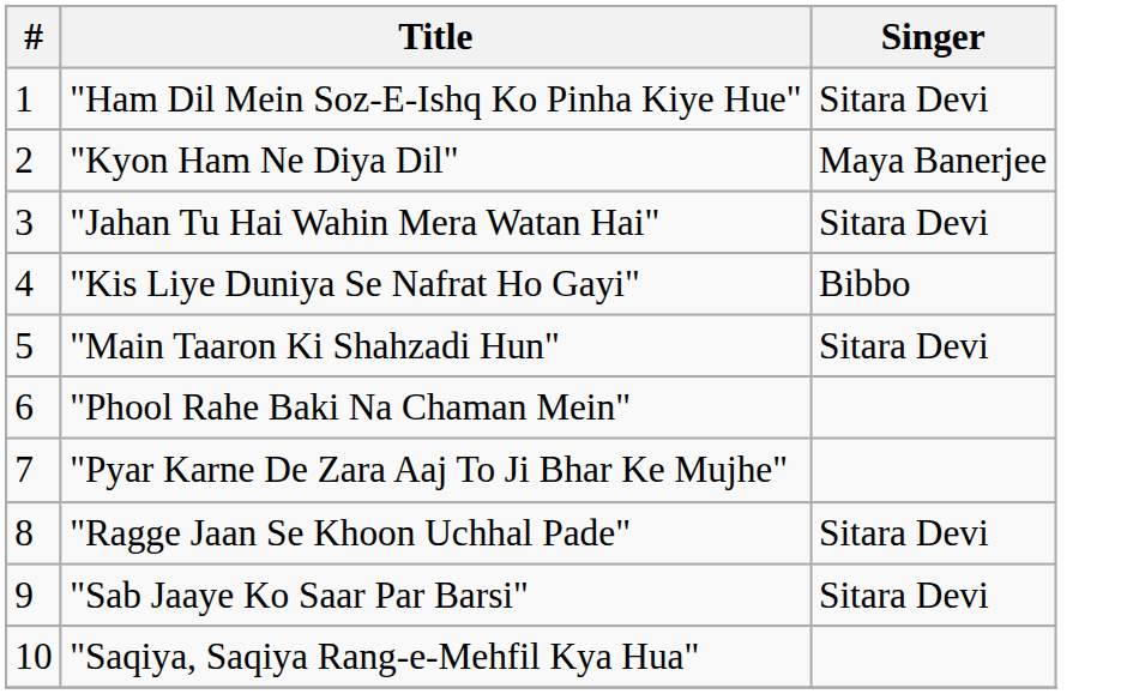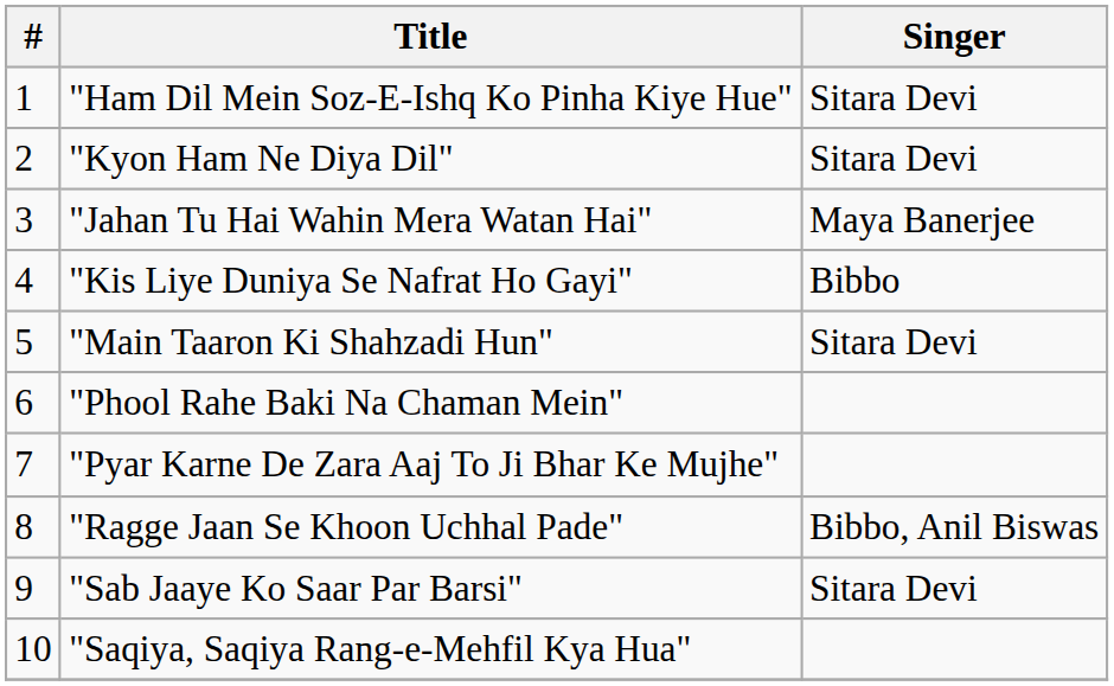"Kyon Ham Ne Diya Dil" | Singer: Maya Banerjee -> Sitara Devi
"Jahan Tu Hai Wahin Mera Watan Hai" | Singer: Sitara Devi -> Maya Banerjee
"Ragge Jaan Se Khoon Uchhal Pade" | Singer: Sitara Devi -> Bibbo, Anil Biswas
